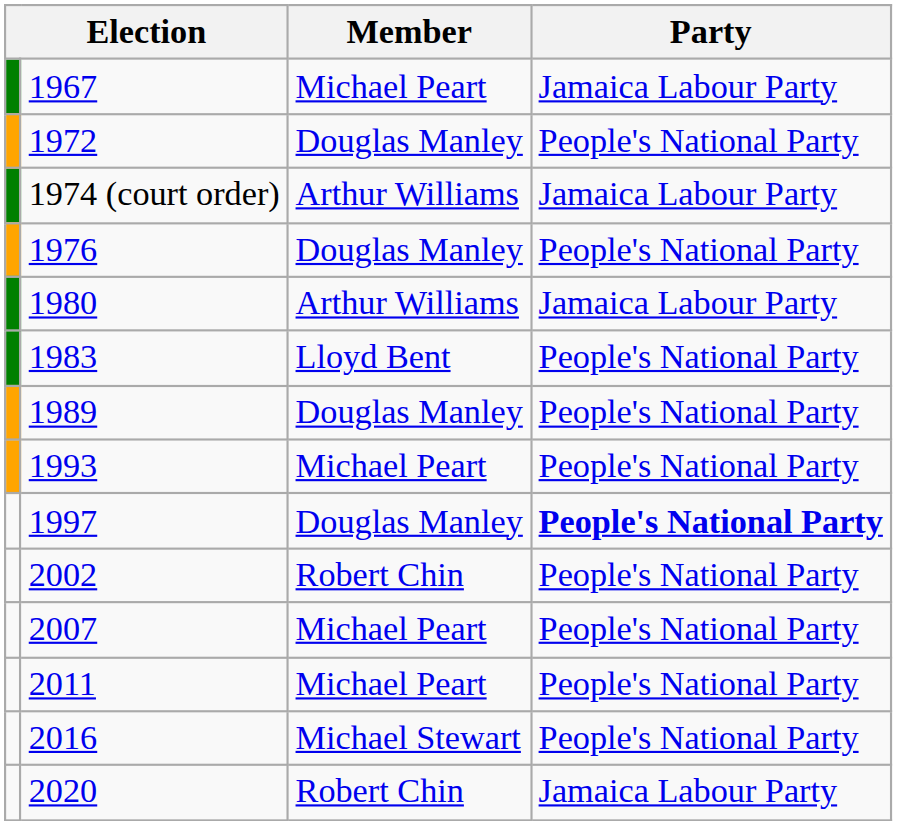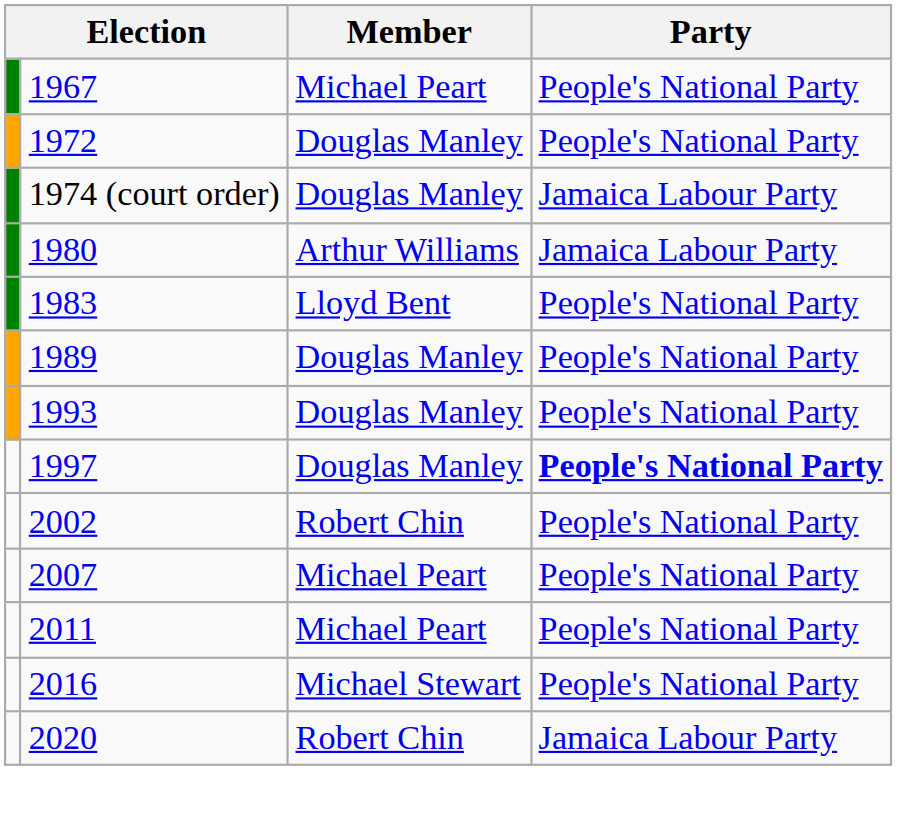1967 | Party: Jamaica Labour Party -> People's National Party
1974 (court order) | Member: Arthur Williams -> Douglas Manley
- row: 1976 | Douglas Manley | People's National Party
1993 | Member: Michael Peart -> Douglas Manley
